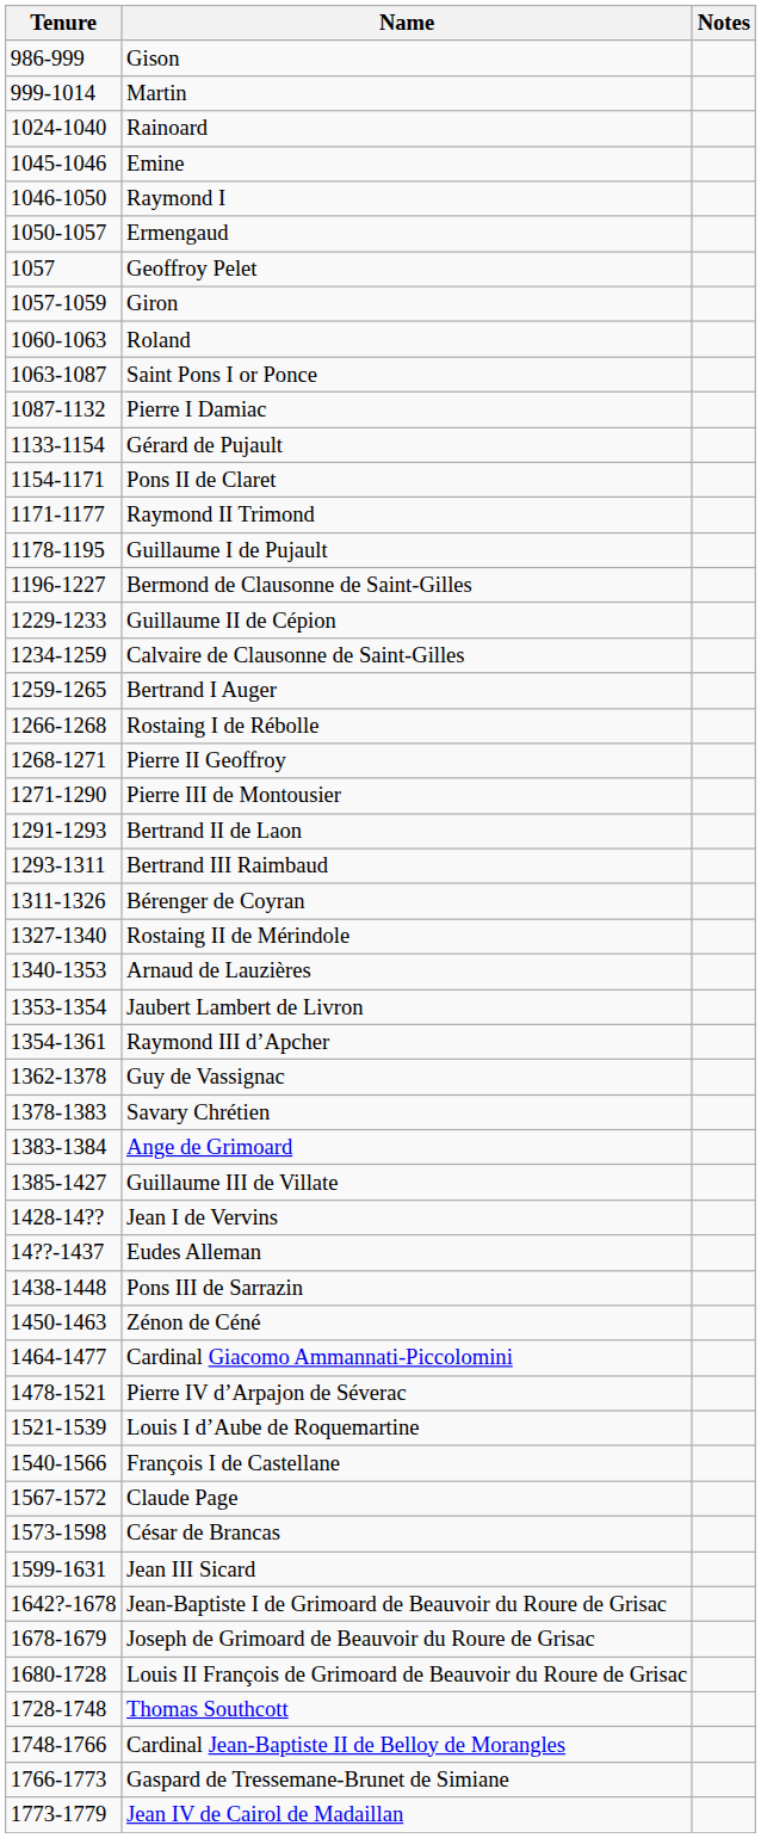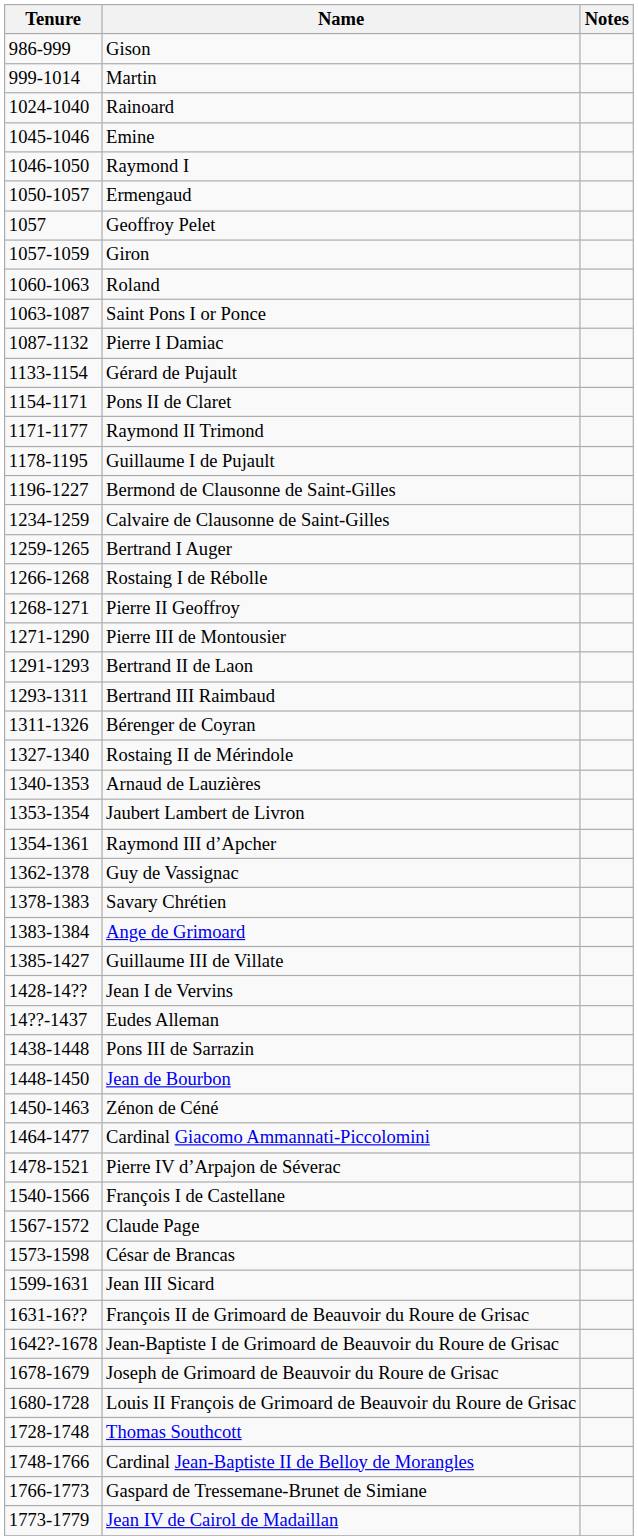- row: 1229-1233 | Guillaume II de Cépion
+ row: 1448-1450 | Jean de Bourbon
- row: 1521-1539 | Louis I d’Aube de Roquemartine
+ row: 1631-16?? | François II de Grimoard de Beauvoir du Roure de Grisac
